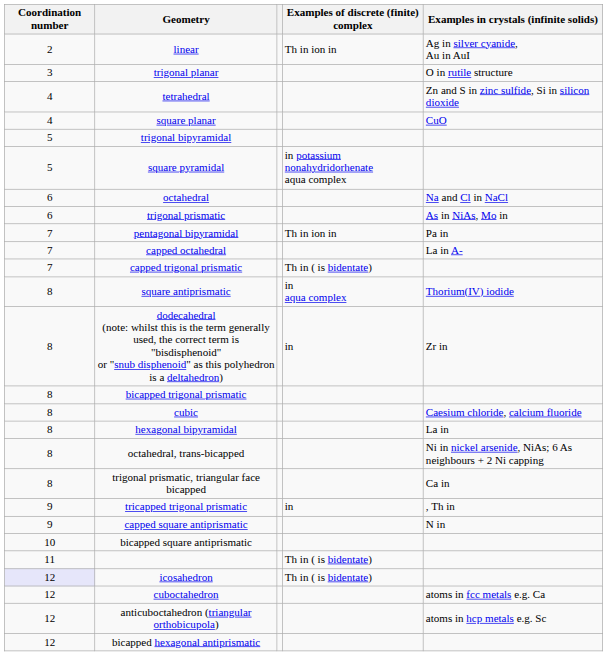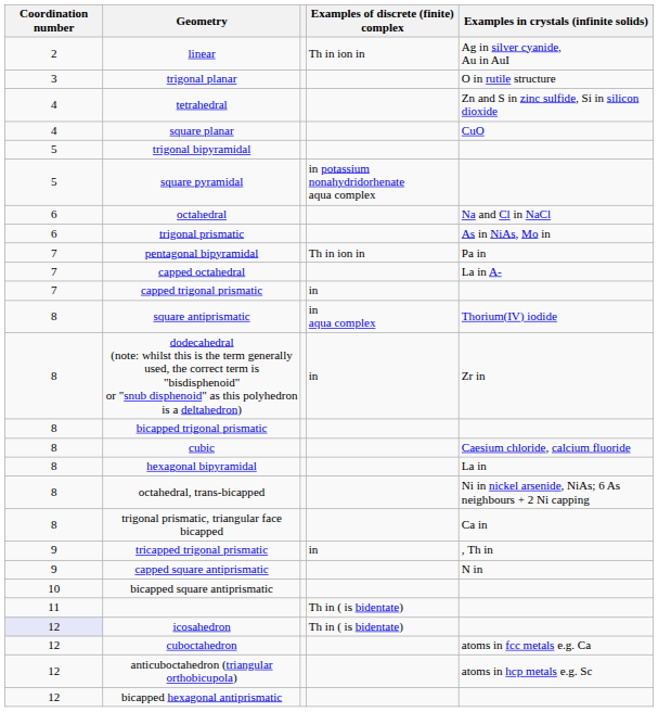capped trigonal prismatic | Examples of discrete (finite) complex: Th in ( is bidentate) -> in
